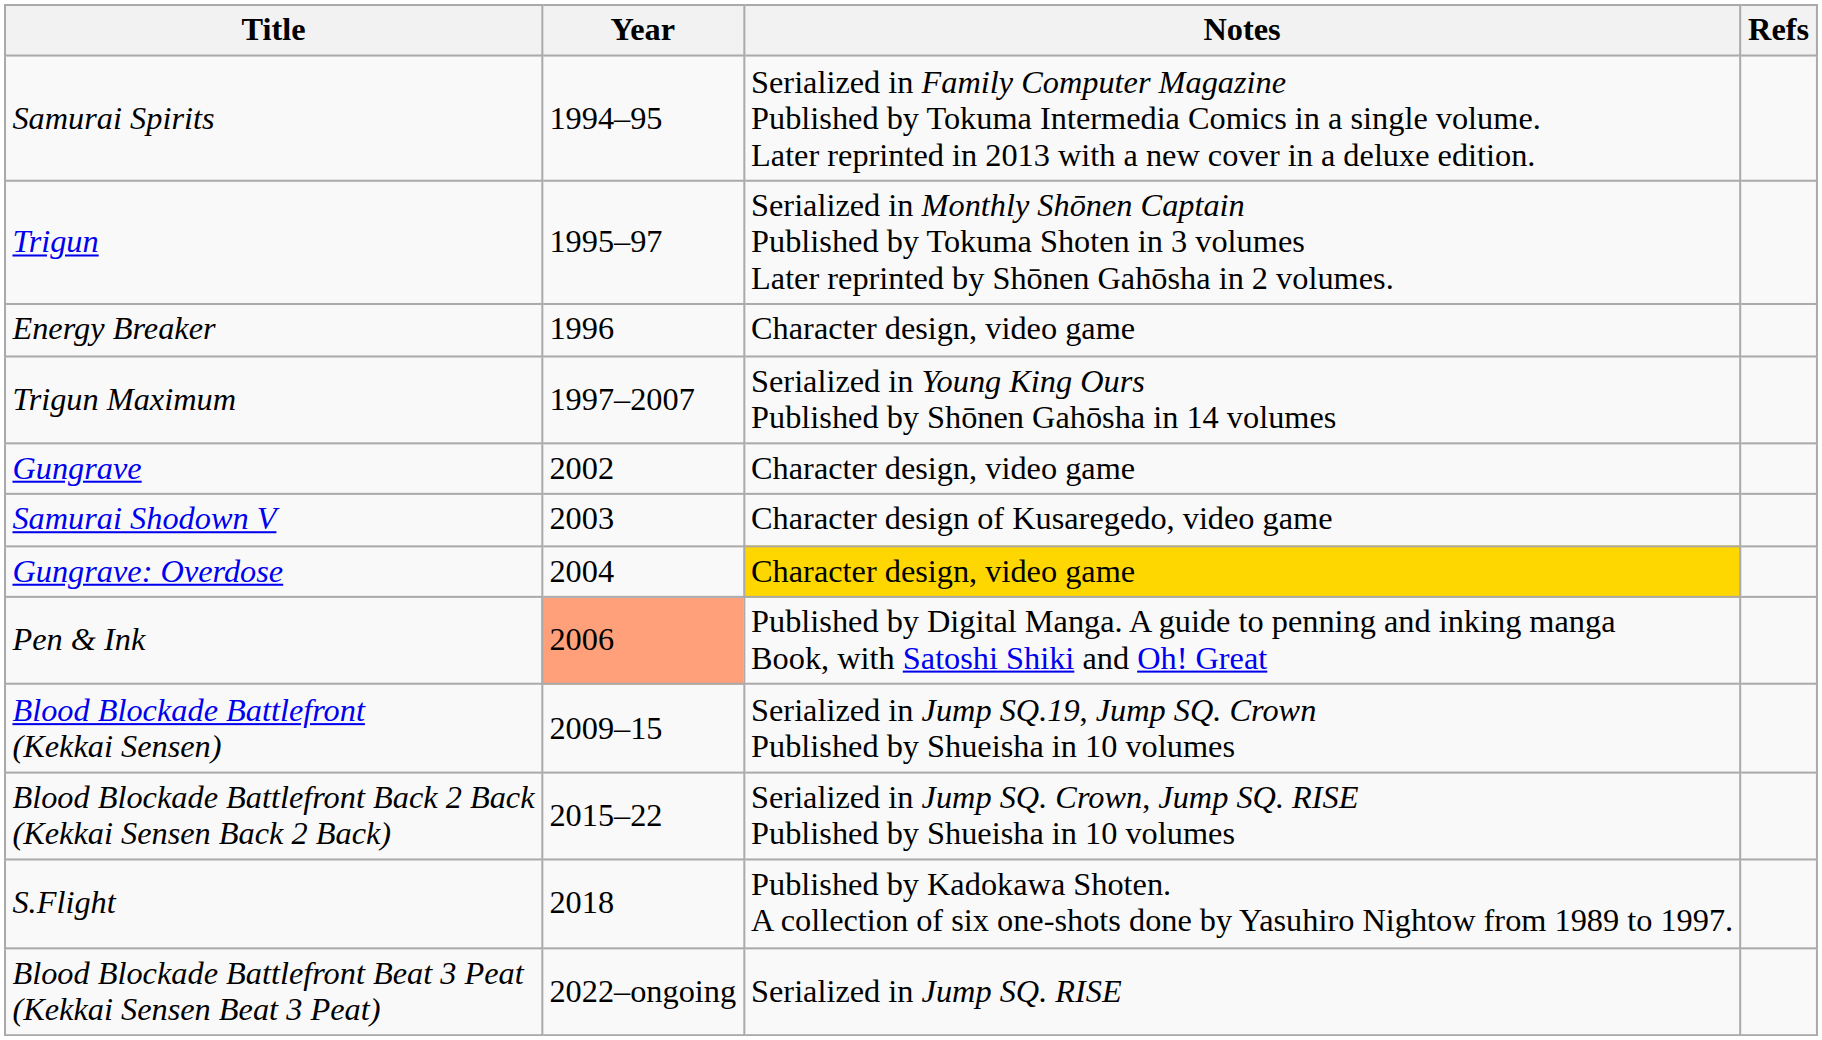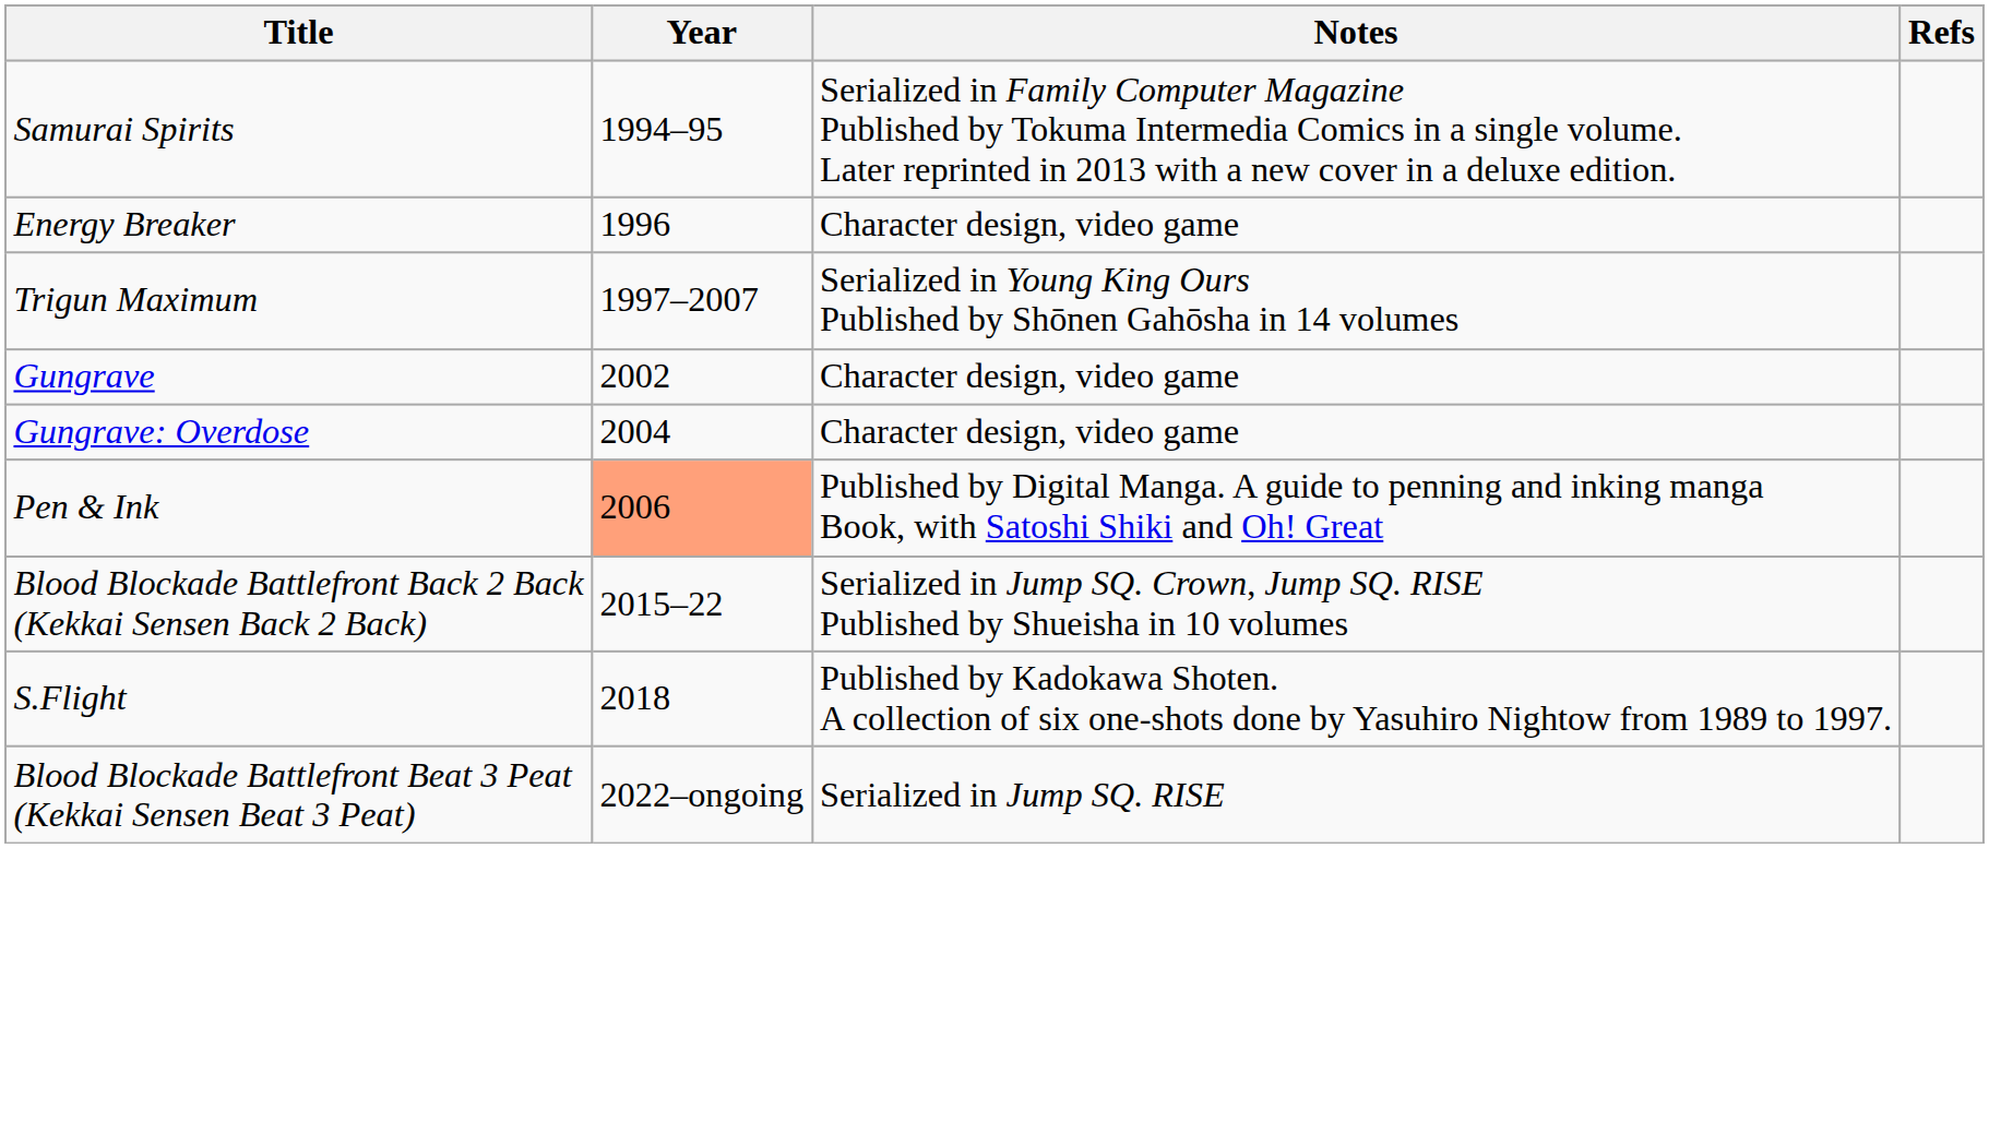- row: Trigun | 1995–97 | Serialized in Monthly Shōnen Captain Published by Tokuma Shoten in 3 volumes Later reprinted by Shōnen Gahōsha in 2 volumes.
- row: Samurai Shodown V | 2003 | Character design of Kusaregedo, video game
Gungrave: Overdose | Notes: gold background -> no background
- row: Blood Blockade Battlefront (Kekkai Sensen) | 2009–15 | Serialized in Jump SQ.19, Jump SQ. Crown Published by Shueisha in 10 volumes
